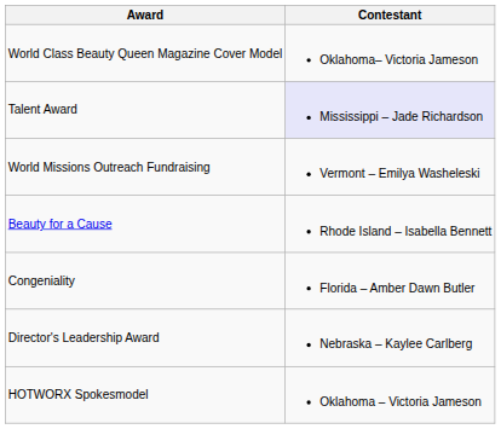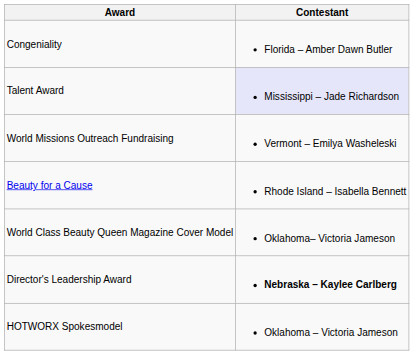rows swapped: World Class Beauty Queen Magazine Cover Model <-> Congeniality
Director's Leadership Award | Contestant: normal -> bold
